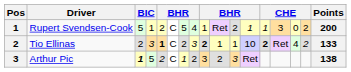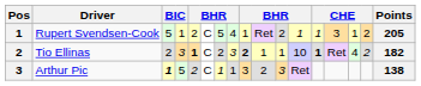Rupert Svendsen-Cook | column 15: 0 -> 1
Rupert Svendsen-Cook | Points: 200 -> 205
Tio Ellinas | column 13: 2 -> 1
Tio Ellinas | Points: 133 -> 182
Arthur Pic | column 8: 2 -> 1
